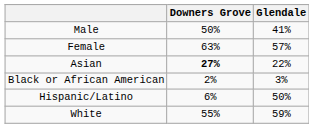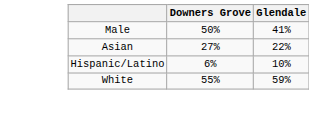- row: Female | 63% | 57%
Asian | Downers Grove: bold -> normal
- row: Black or African American | 2% | 3%
Hispanic/Latino | Glendale: 50% -> 10%
